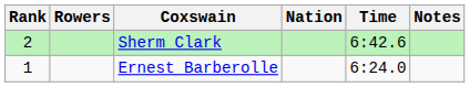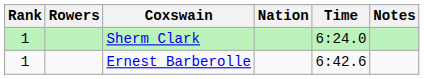Sherm Clark | Rank: 2 -> 1
Sherm Clark | Time: 6:42.6 -> 6:24.0
Ernest Barberolle | Time: 6:24.0 -> 6:42.6
